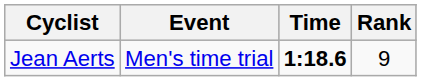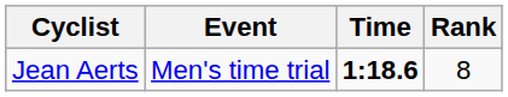Jean Aerts | Rank: 9 -> 8
